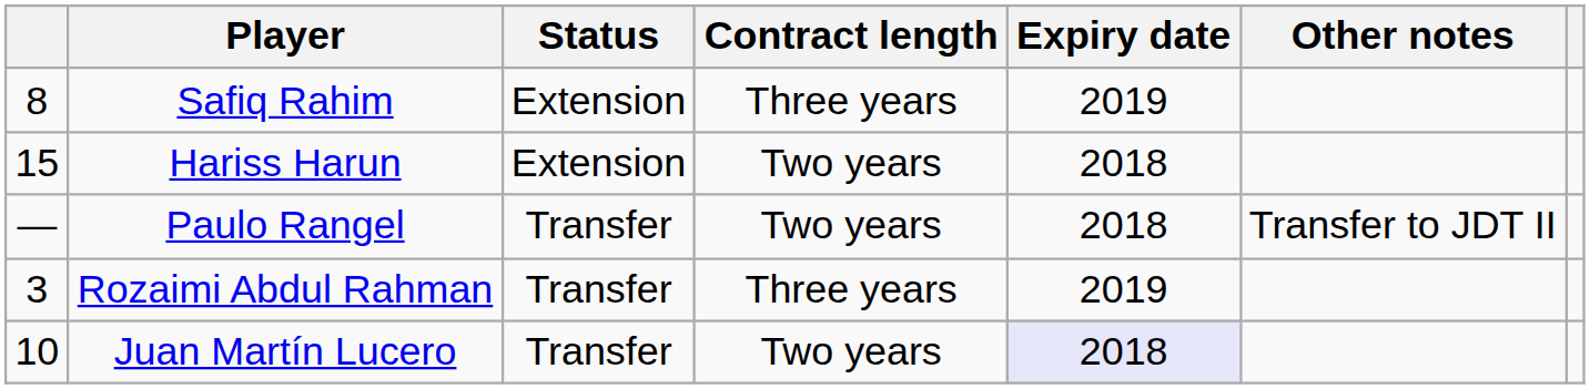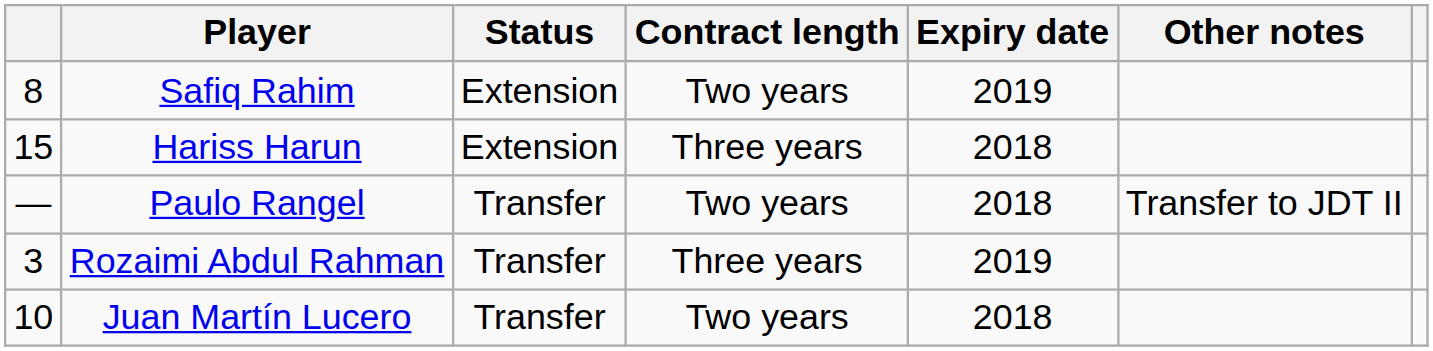Safiq Rahim | Contract length: Three years -> Two years
Hariss Harun | Contract length: Two years -> Three years
Juan Martín Lucero | Expiry date: lavender background -> no background
